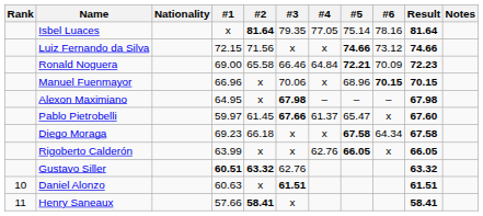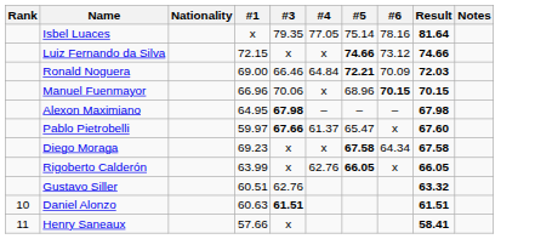- column: #2 | 81.64 | 71.56 | 65.58 | x | x | 61.45 | 66.18 | x | 63.32 | x | 58.41
Ronald Noguera | Result: 72.23 -> 72.03
Gustavo Siller | #1: bold -> normal
